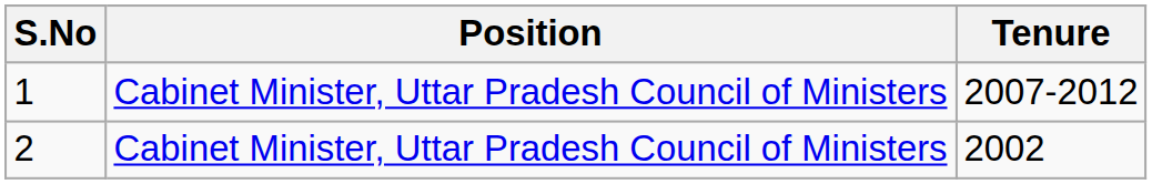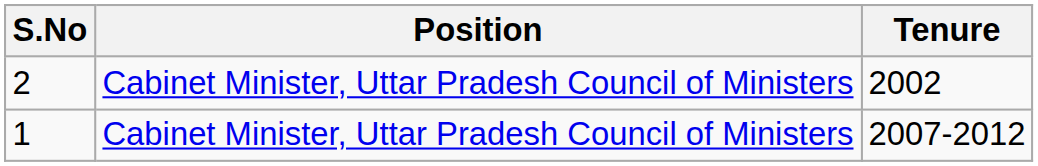rows swapped: 1 <-> 2
